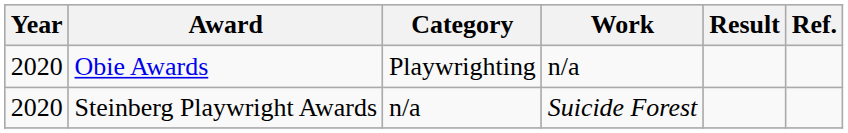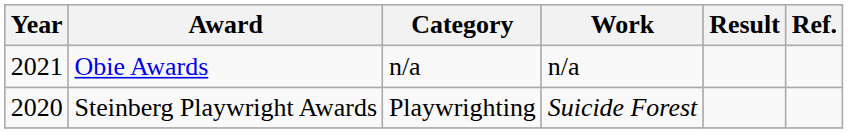Obie Awards | Year: 2020 -> 2021
Obie Awards | Category: Playwrighting -> n/a
Steinberg Playwright Awards | Category: n/a -> Playwrighting
